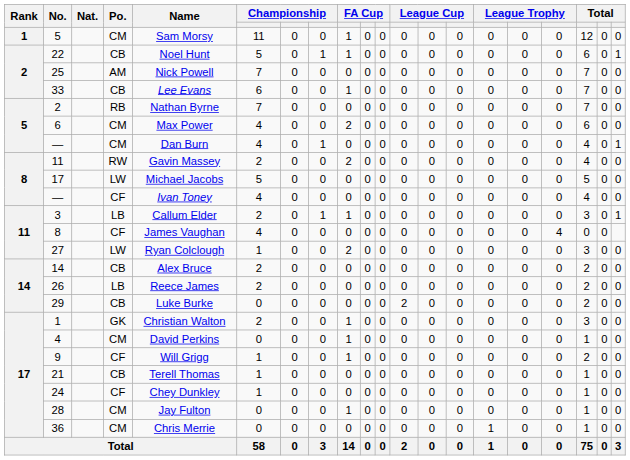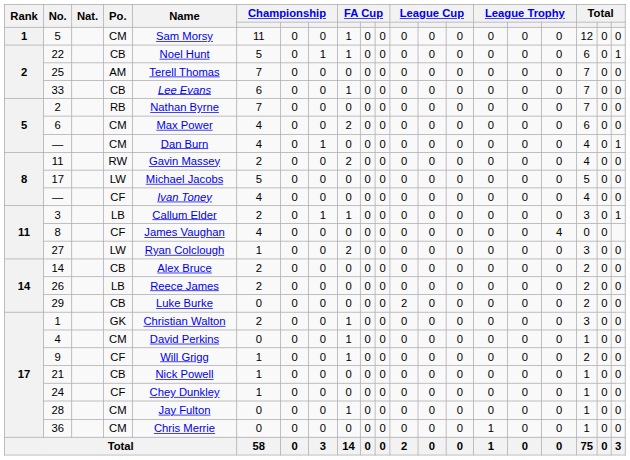25 | Name: Nick Powell -> Terell Thomas
21 | Name: Terell Thomas -> Nick Powell
